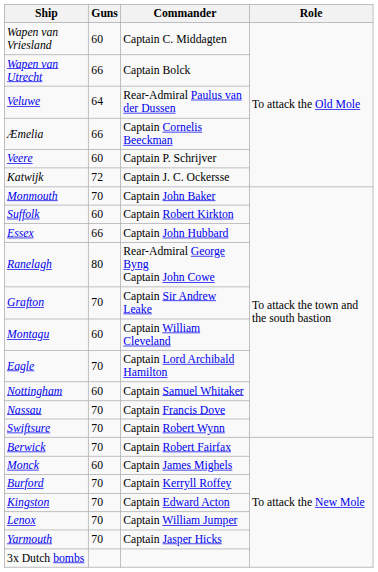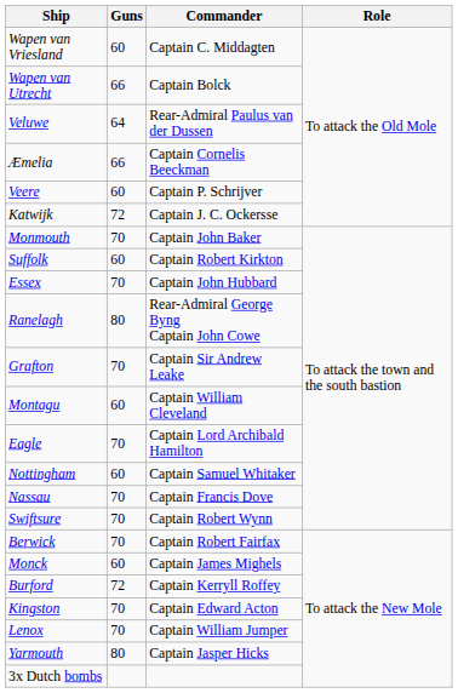Essex | Guns: 66 -> 70
Burford | Guns: 70 -> 72
Yarmouth | Guns: 70 -> 80
